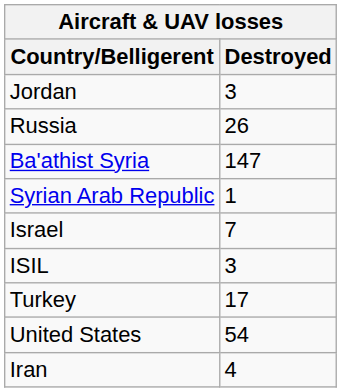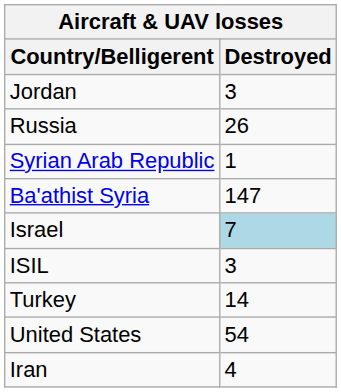rows swapped: Ba'athist Syria <-> Syrian Arab Republic
Israel | Destroyed: no background -> lightblue background
Turkey | Destroyed: 17 -> 14
